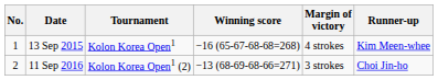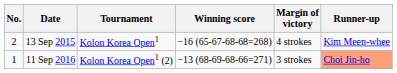13 Sep 2015 | No.: 1 -> 2
11 Sep 2016 | No.: 2 -> 1
11 Sep 2016 | Runner-up: no background -> lightsalmon background
